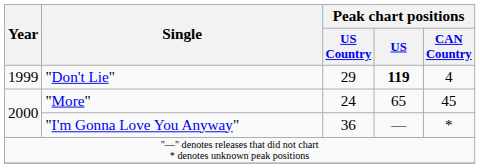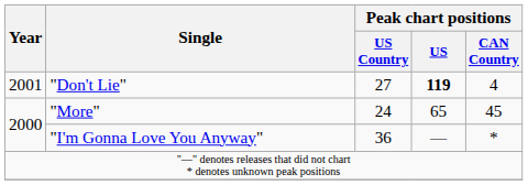"Don't Lie" | Year: 1999 -> 2001
"Don't Lie" | Peak chart positions / US Country: 29 -> 27
